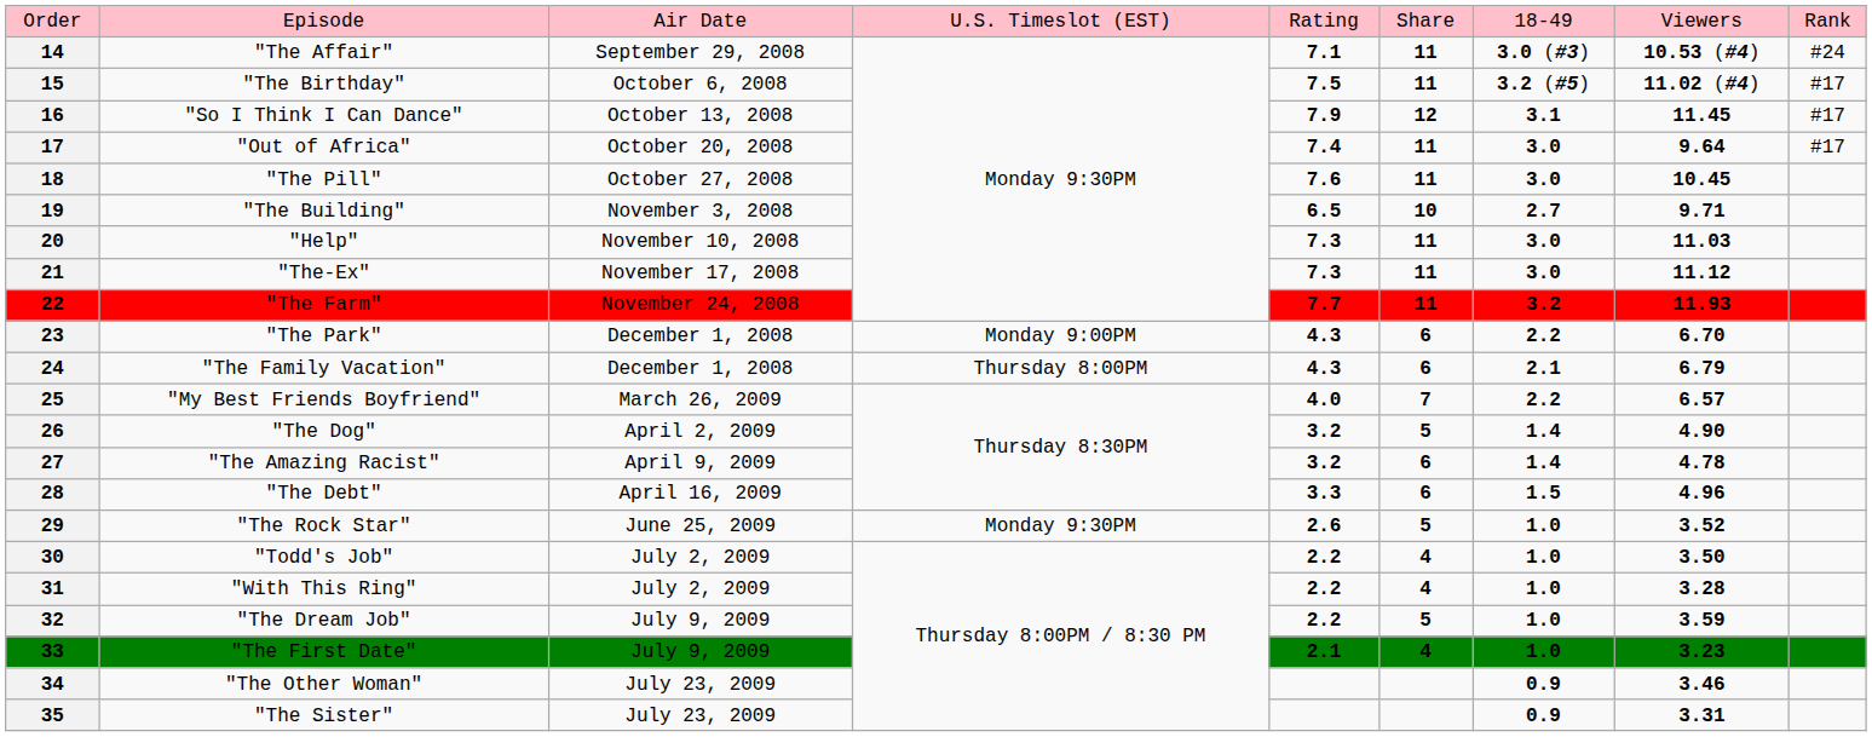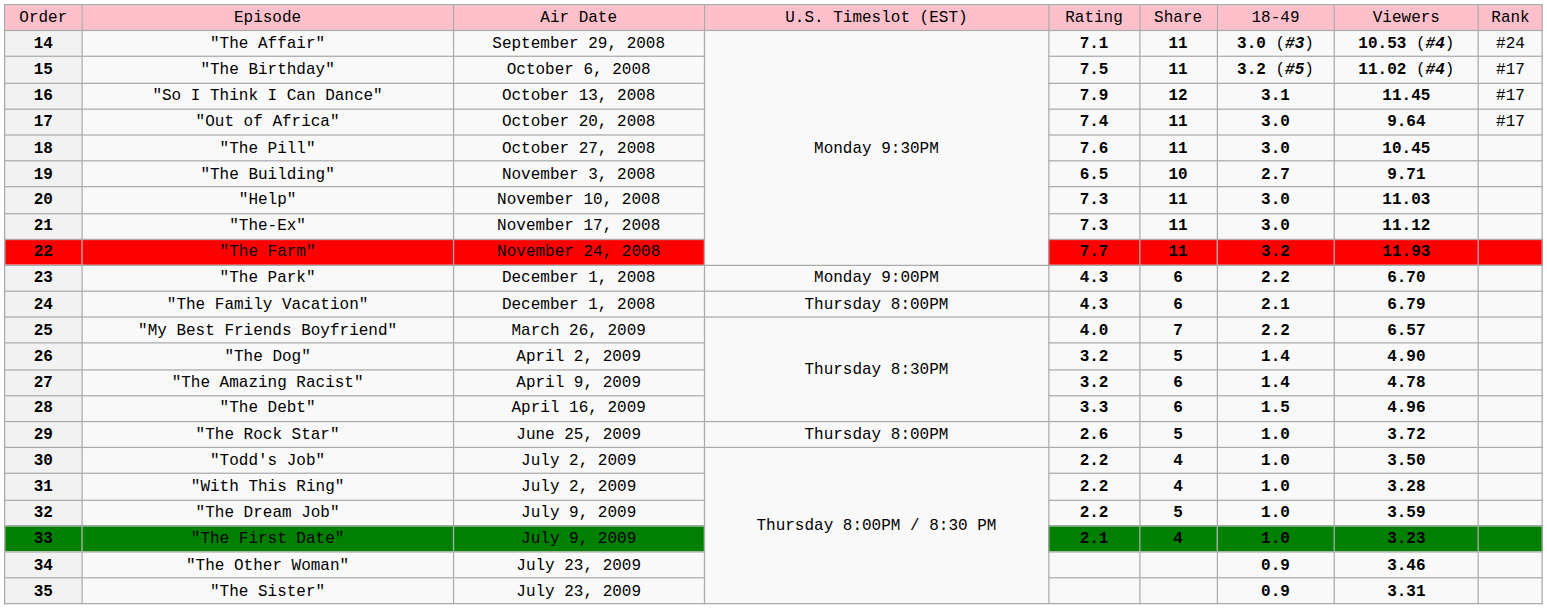29 | column 4: Monday 9:30PM -> Thursday 8:00PM
29 | column 8: 3.52 -> 3.72
